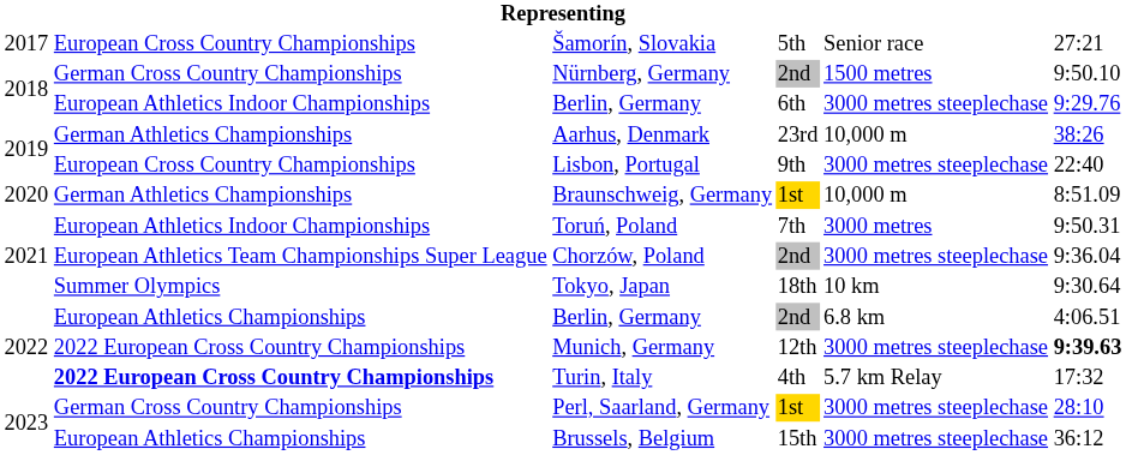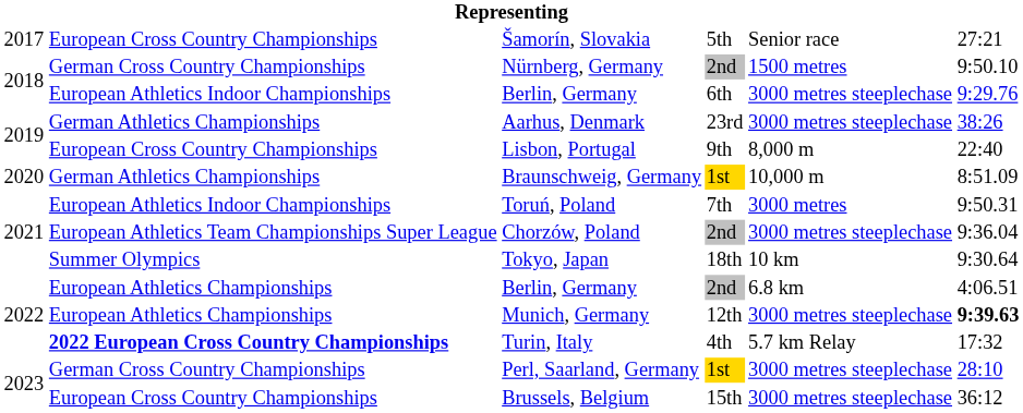Aarhus, Denmark | column 5: 10,000 m -> 3000 metres steeplechase
Lisbon, Portugal | column 5: 3000 metres steeplechase -> 8,000 m
Munich, Germany | column 2: 2022 European Cross Country Championships -> European Athletics Championships
Brussels, Belgium | column 2: European Athletics Championships -> European Cross Country Championships
